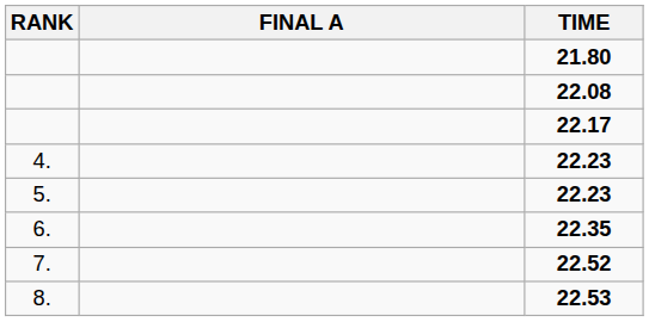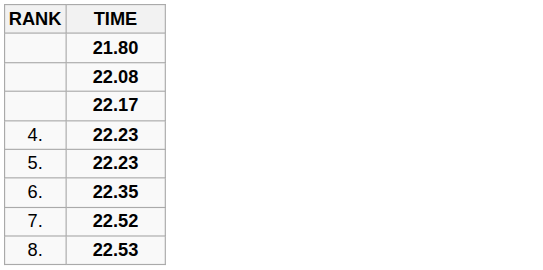- column: FINAL A
